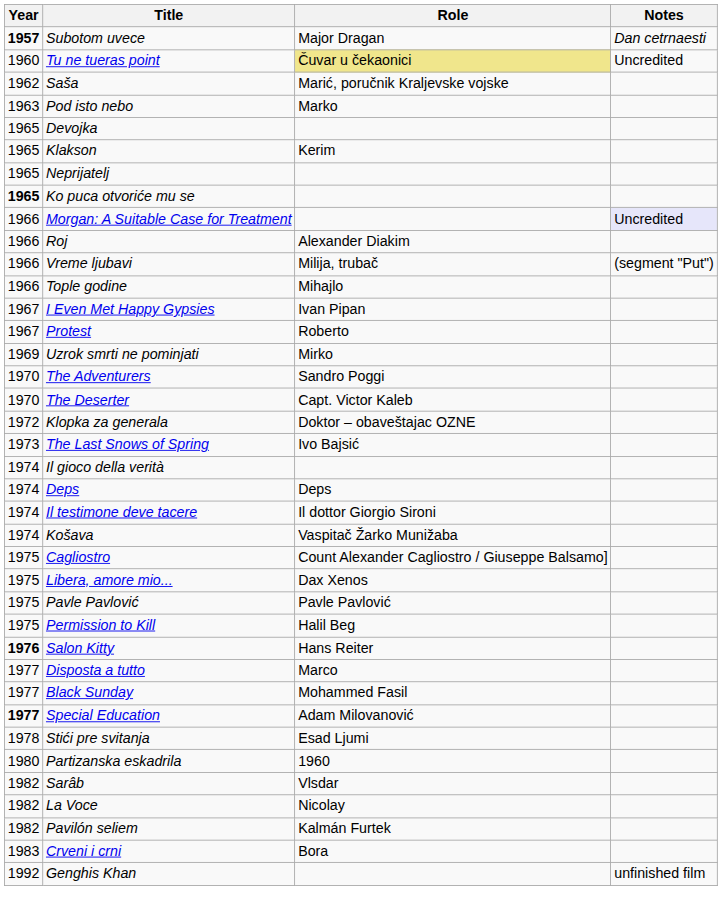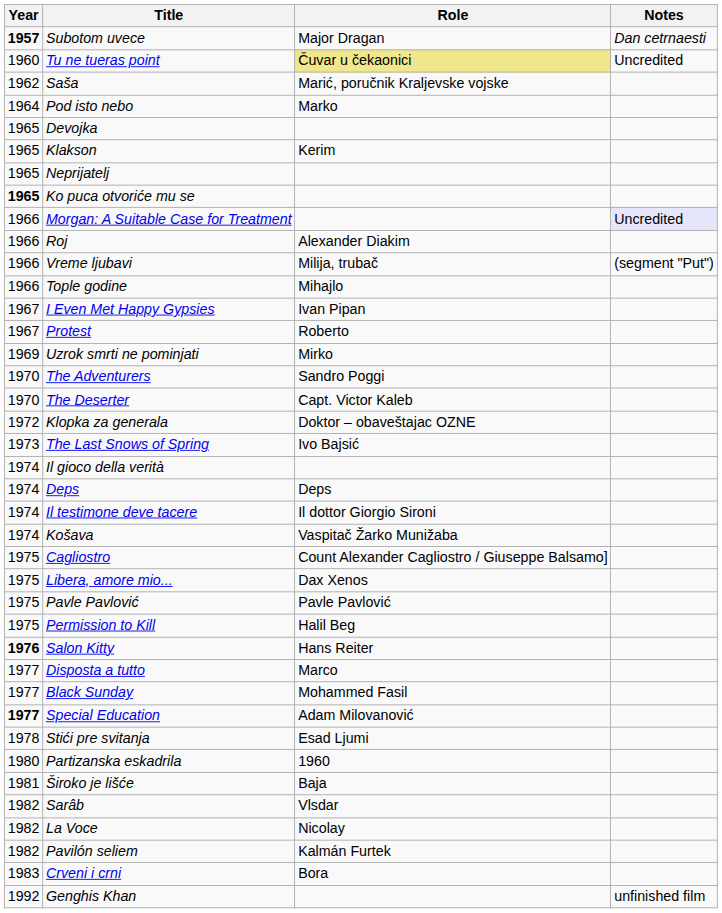Pod isto nebo | Year: 1963 -> 1964
+ row: 1981 | Široko je lišće | Baja
